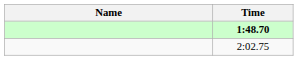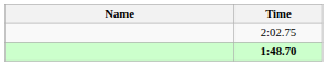rows swapped: 1:48.70 <-> 2:02.75
